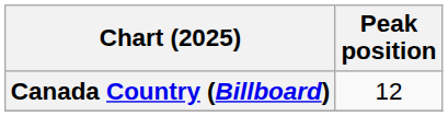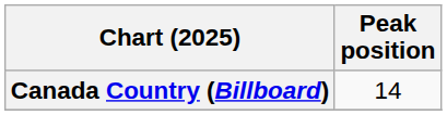Canada Country (Billboard) | Peak position: 12 -> 14
